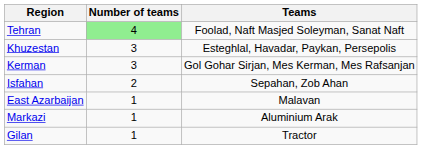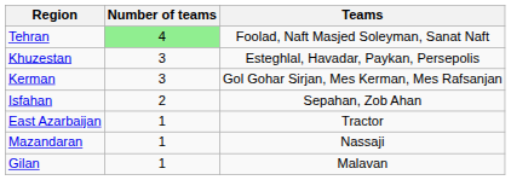East Azarbaijan | Teams: Malavan -> Tractor
- row: Markazi | 1 | Aluminium Arak
+ row: Mazandaran | 1 | Nassaji
Gilan | Teams: Tractor -> Malavan
